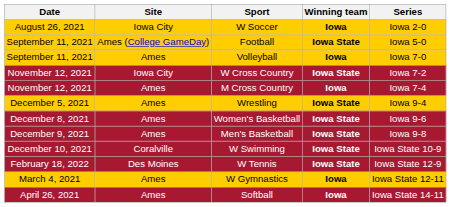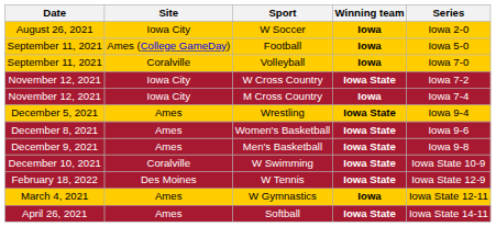Football | Winning team: Iowa State -> Iowa
Volleyball | Site: Ames -> Coralville
M Cross Country | Site: Ames -> Iowa City
Softball | Winning team: Iowa -> Iowa State
